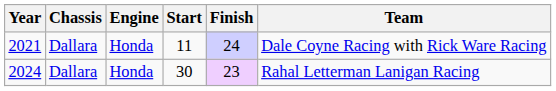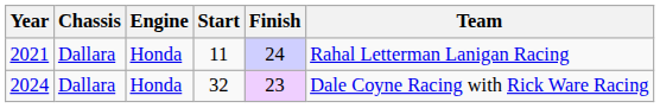2021 | Team: Dale Coyne Racing with Rick Ware Racing -> Rahal Letterman Lanigan Racing
2024 | Start: 30 -> 32
2024 | Team: Rahal Letterman Lanigan Racing -> Dale Coyne Racing with Rick Ware Racing
